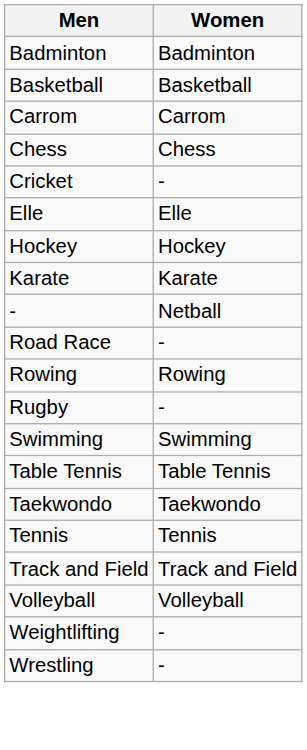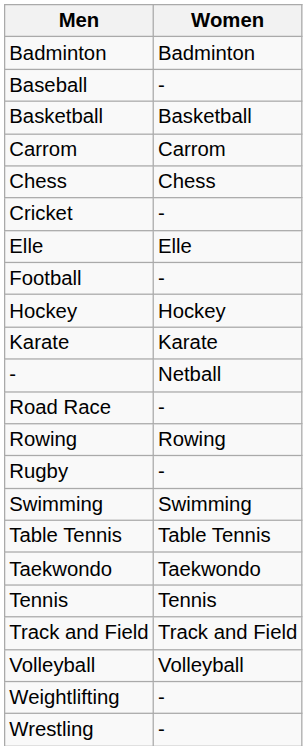+ row: Baseball | -
+ row: Football | -
